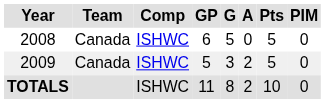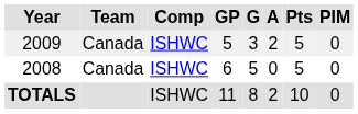rows swapped: 2008 <-> 2009
